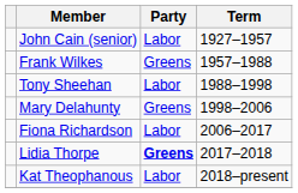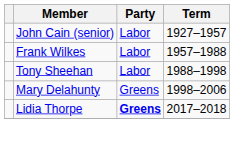Frank Wilkes | Party: Greens -> Labor
- row: Fiona Richardson | Labor | 2006–2017
- row: Kat Theophanous | Labor | 2018–present
